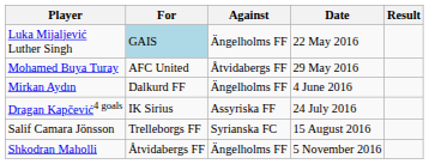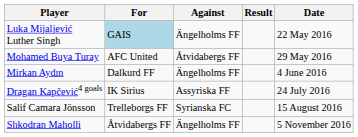columns swapped: Result <-> Date
